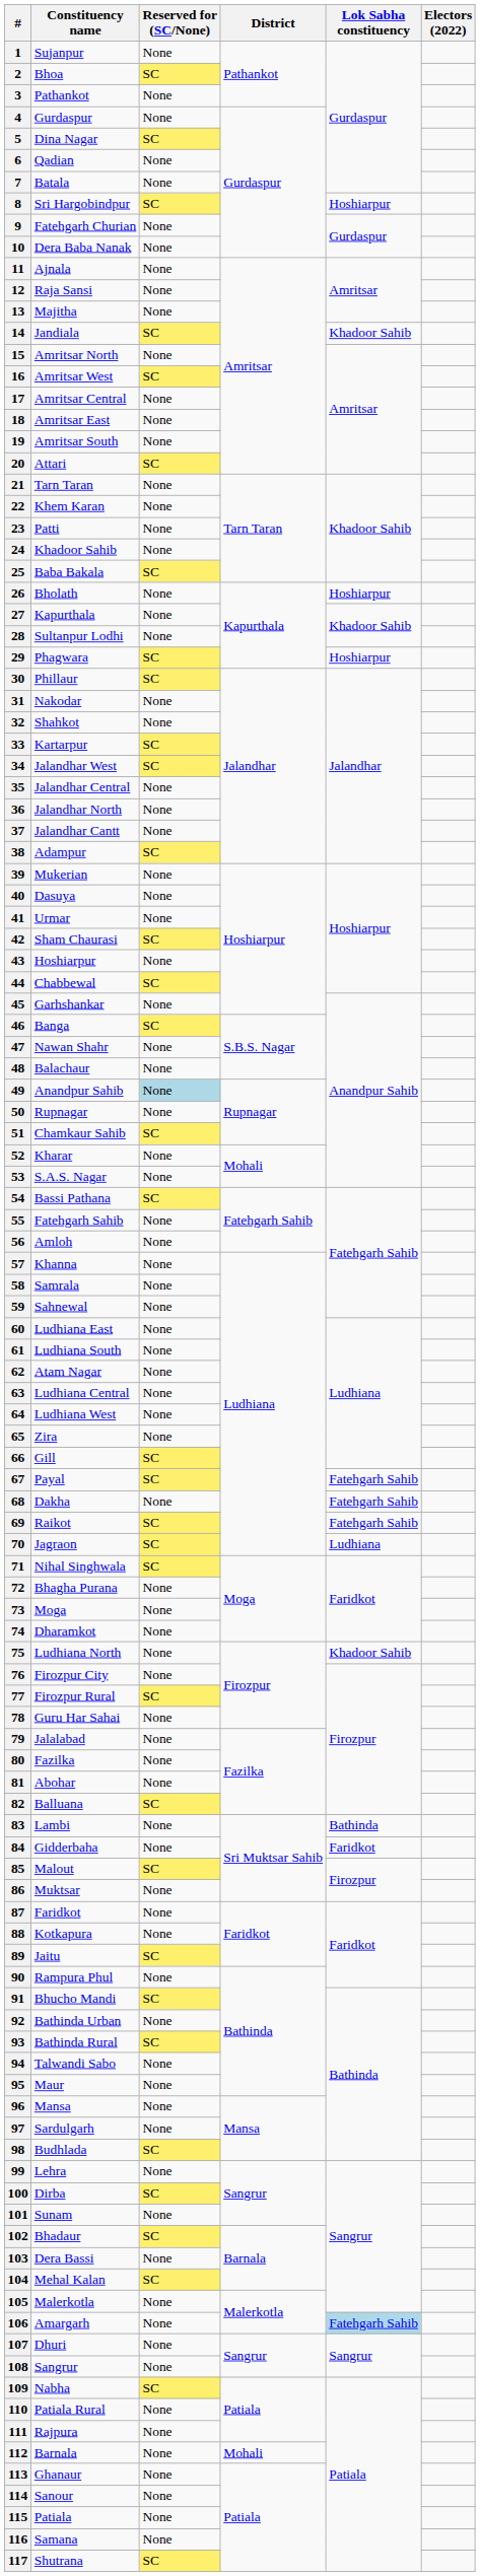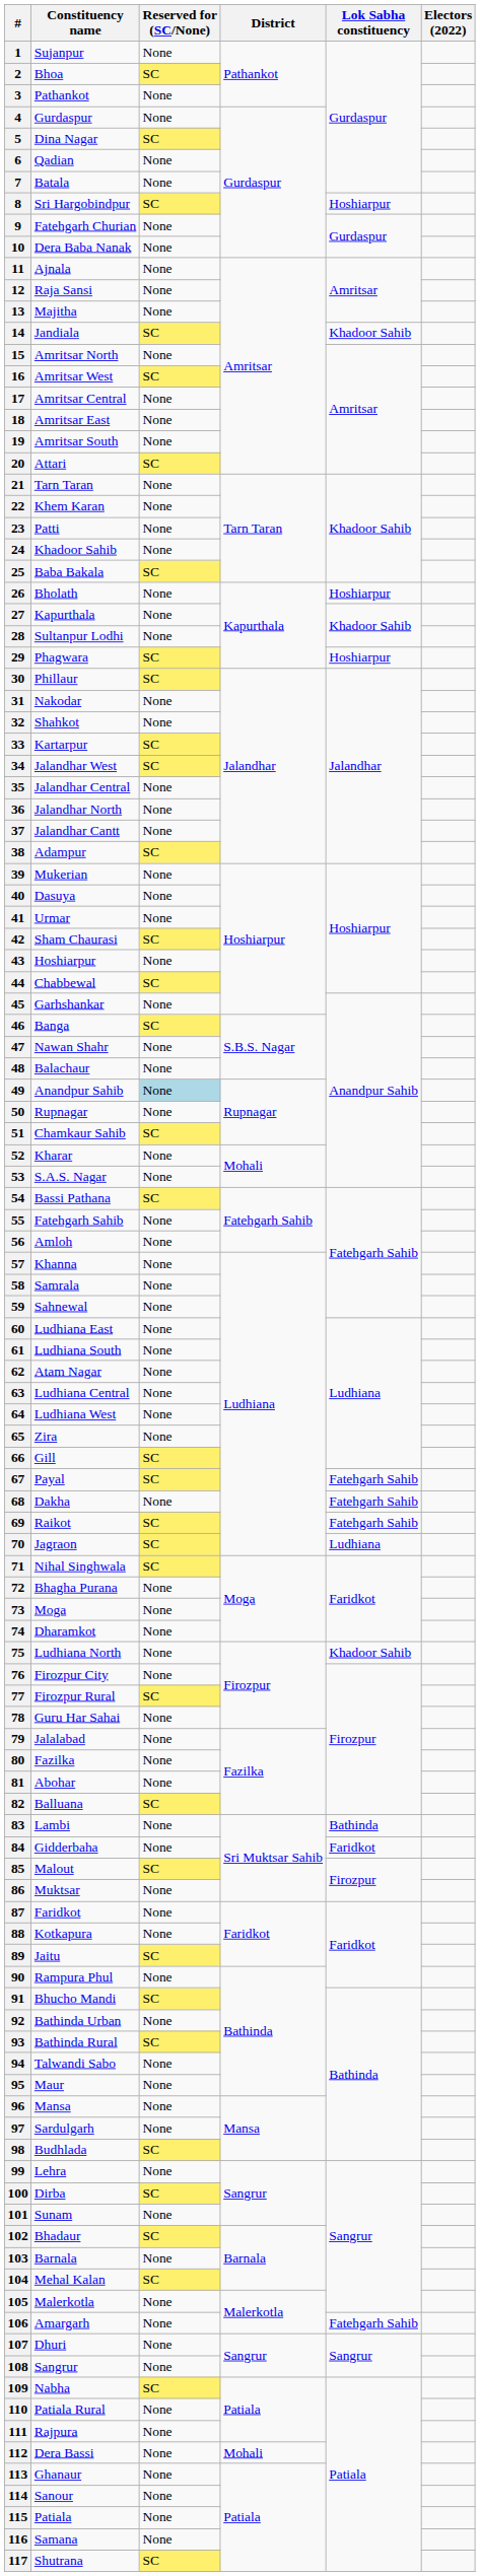103 | Constituency name: Dera Bassi -> Barnala
106 | Lok Sabha constituency: lightblue background -> no background
112 | Constituency name: Barnala -> Dera Bassi
